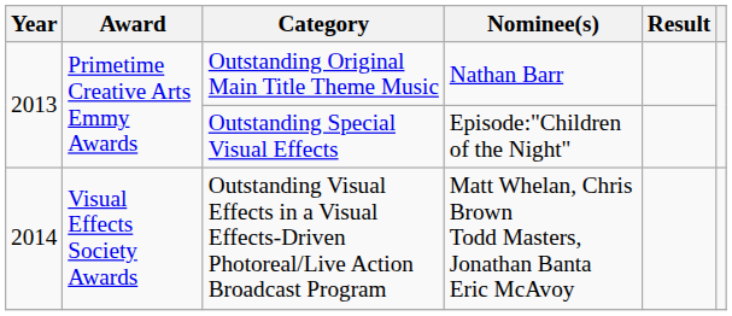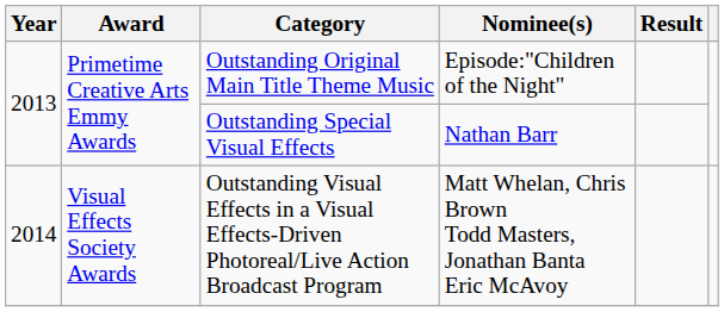Outstanding Original Main Title Theme Music | Nominee(s): Nathan Barr -> Episode:"Children of the Night"
Outstanding Special Visual Effects | Nominee(s): Episode:"Children of the Night" -> Nathan Barr
